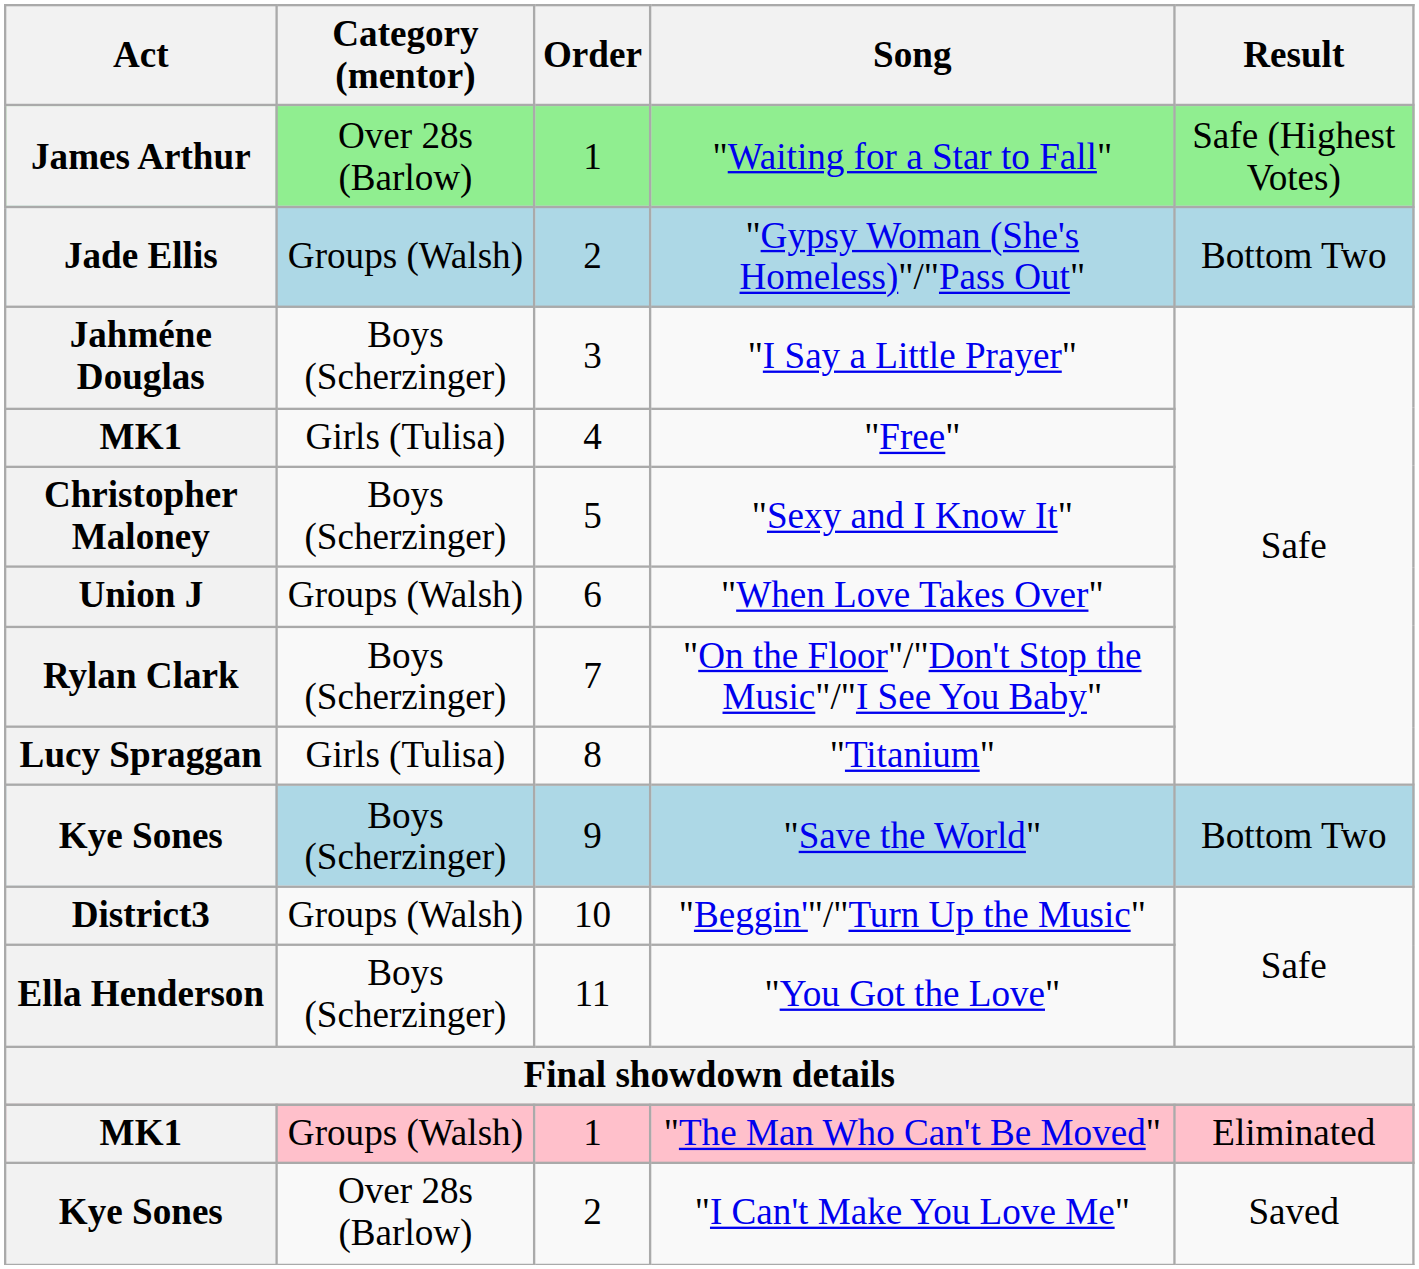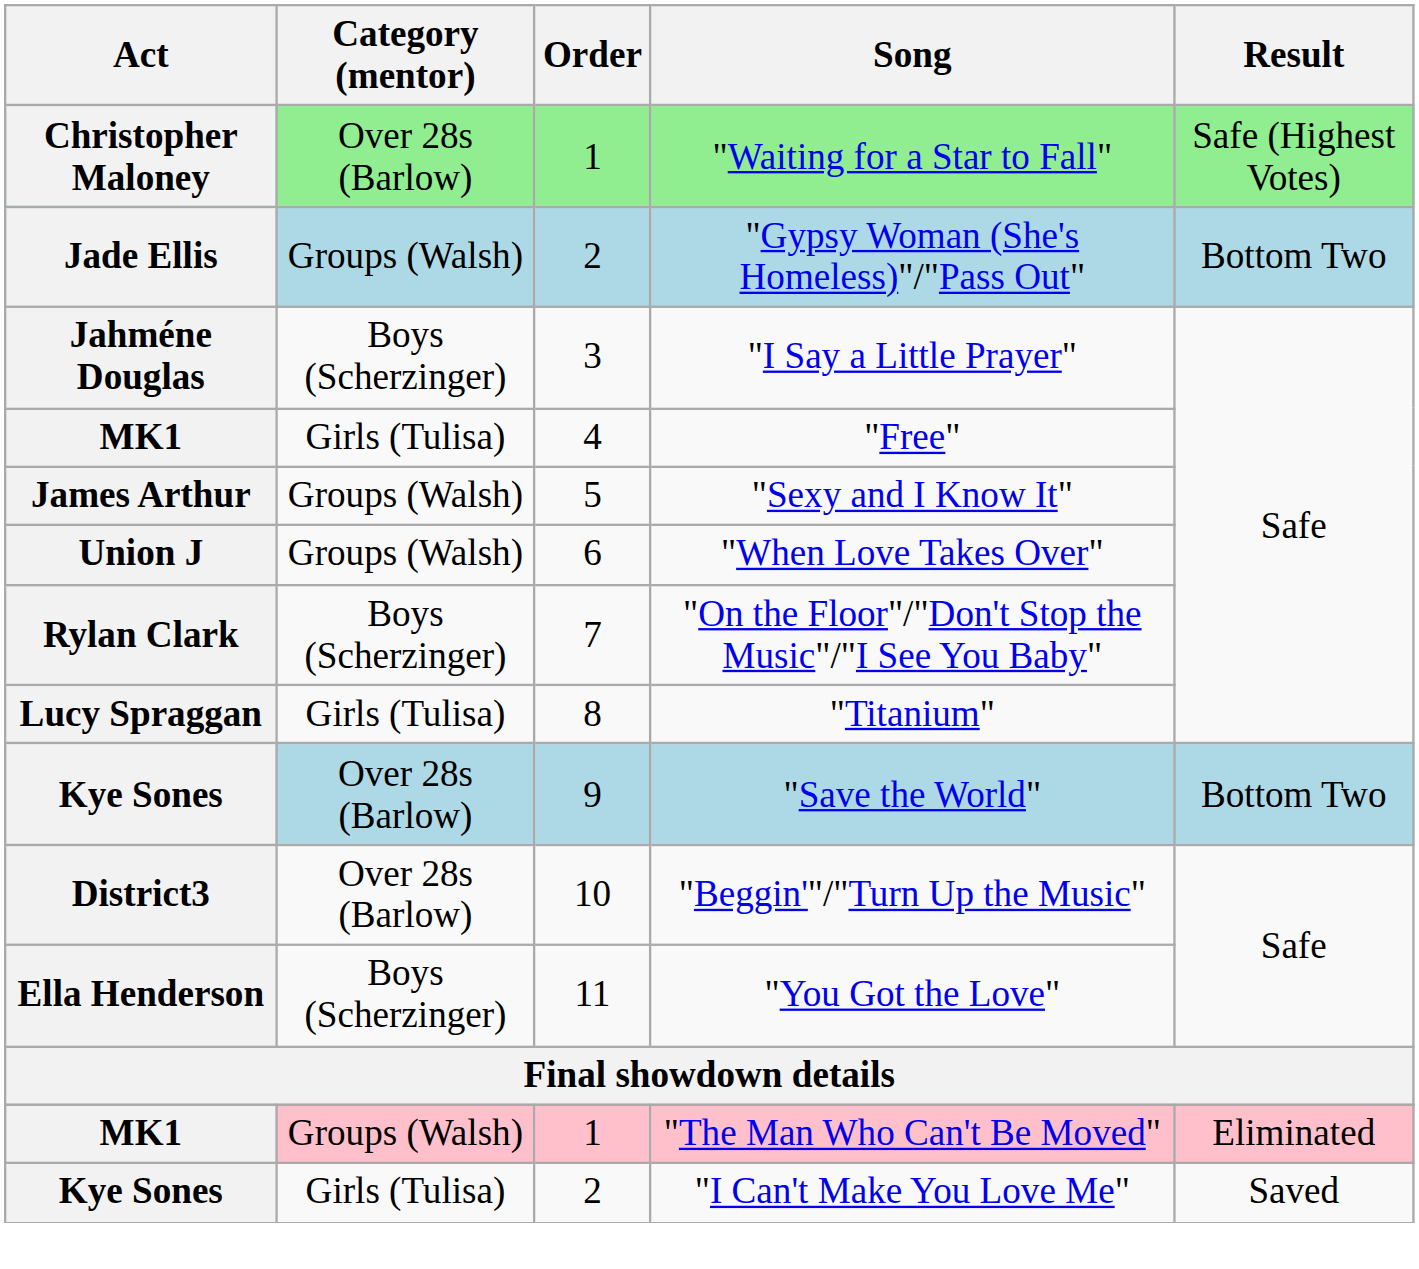"Waiting for a Star to Fall" | Act: James Arthur -> Christopher Maloney
"Sexy and I Know It" | Act: Christopher Maloney -> James Arthur
"Sexy and I Know It" | Category (mentor): Boys (Scherzinger) -> Groups (Walsh)
"Save the World" | Category (mentor): Boys (Scherzinger) -> Over 28s (Barlow)
"Beggin'"/"Turn Up the Music" | Category (mentor): Groups (Walsh) -> Over 28s (Barlow)
"I Can't Make You Love Me" | Category (mentor): Over 28s (Barlow) -> Girls (Tulisa)
